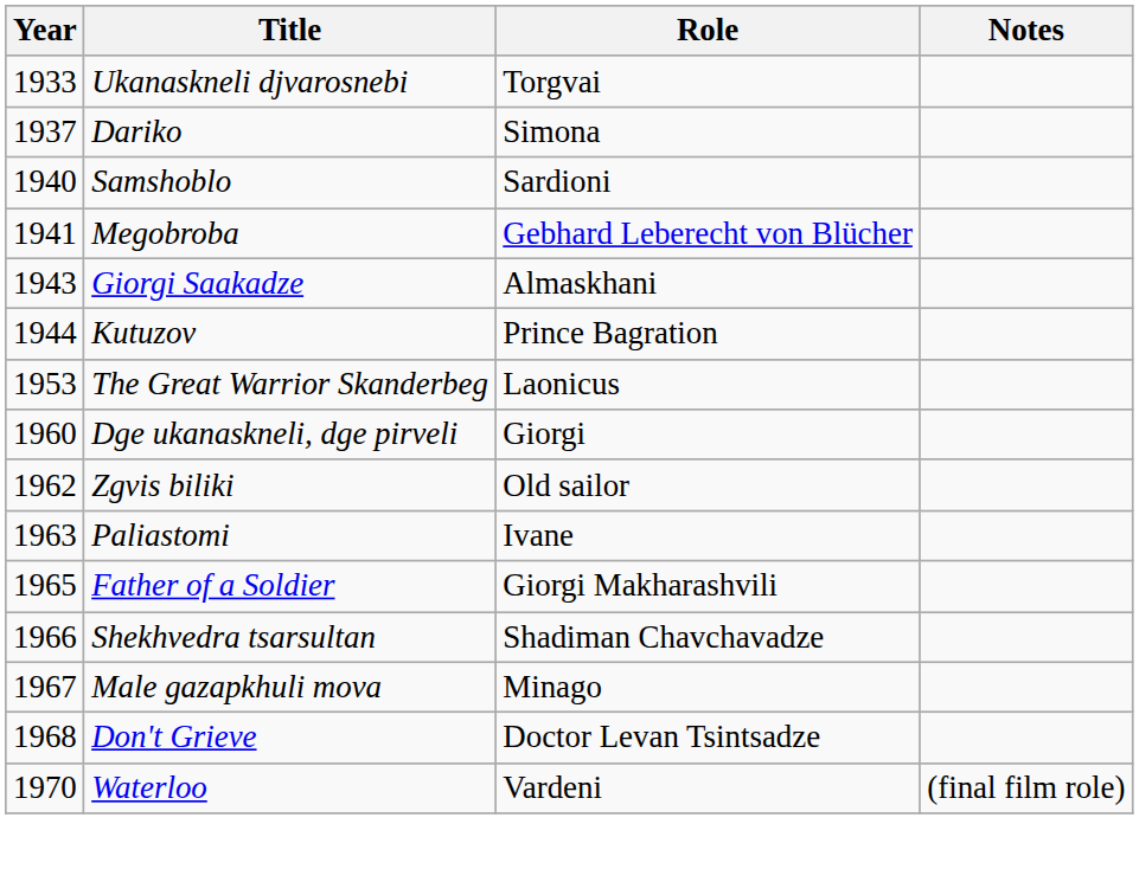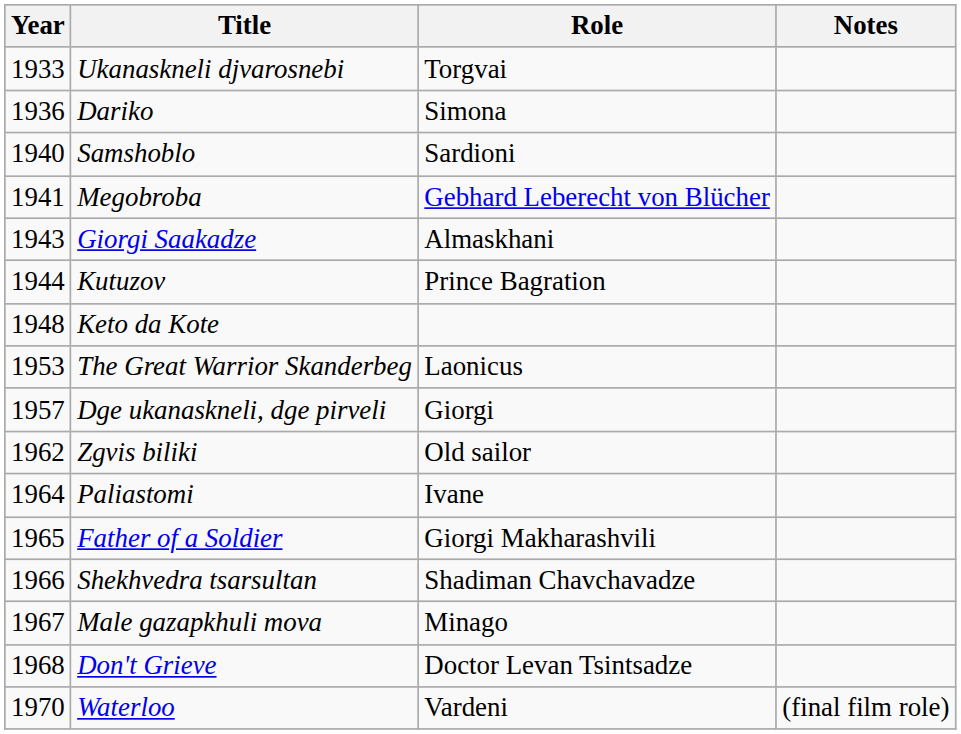Dariko | Year: 1937 -> 1936
+ row: 1948 | Keto da Kote
Dge ukanaskneli, dge pirveli | Year: 1960 -> 1957
Paliastomi | Year: 1963 -> 1964
